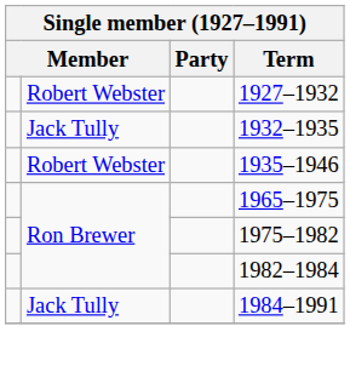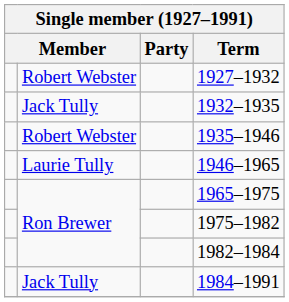+ row: Laurie Tully | 1946–1965
